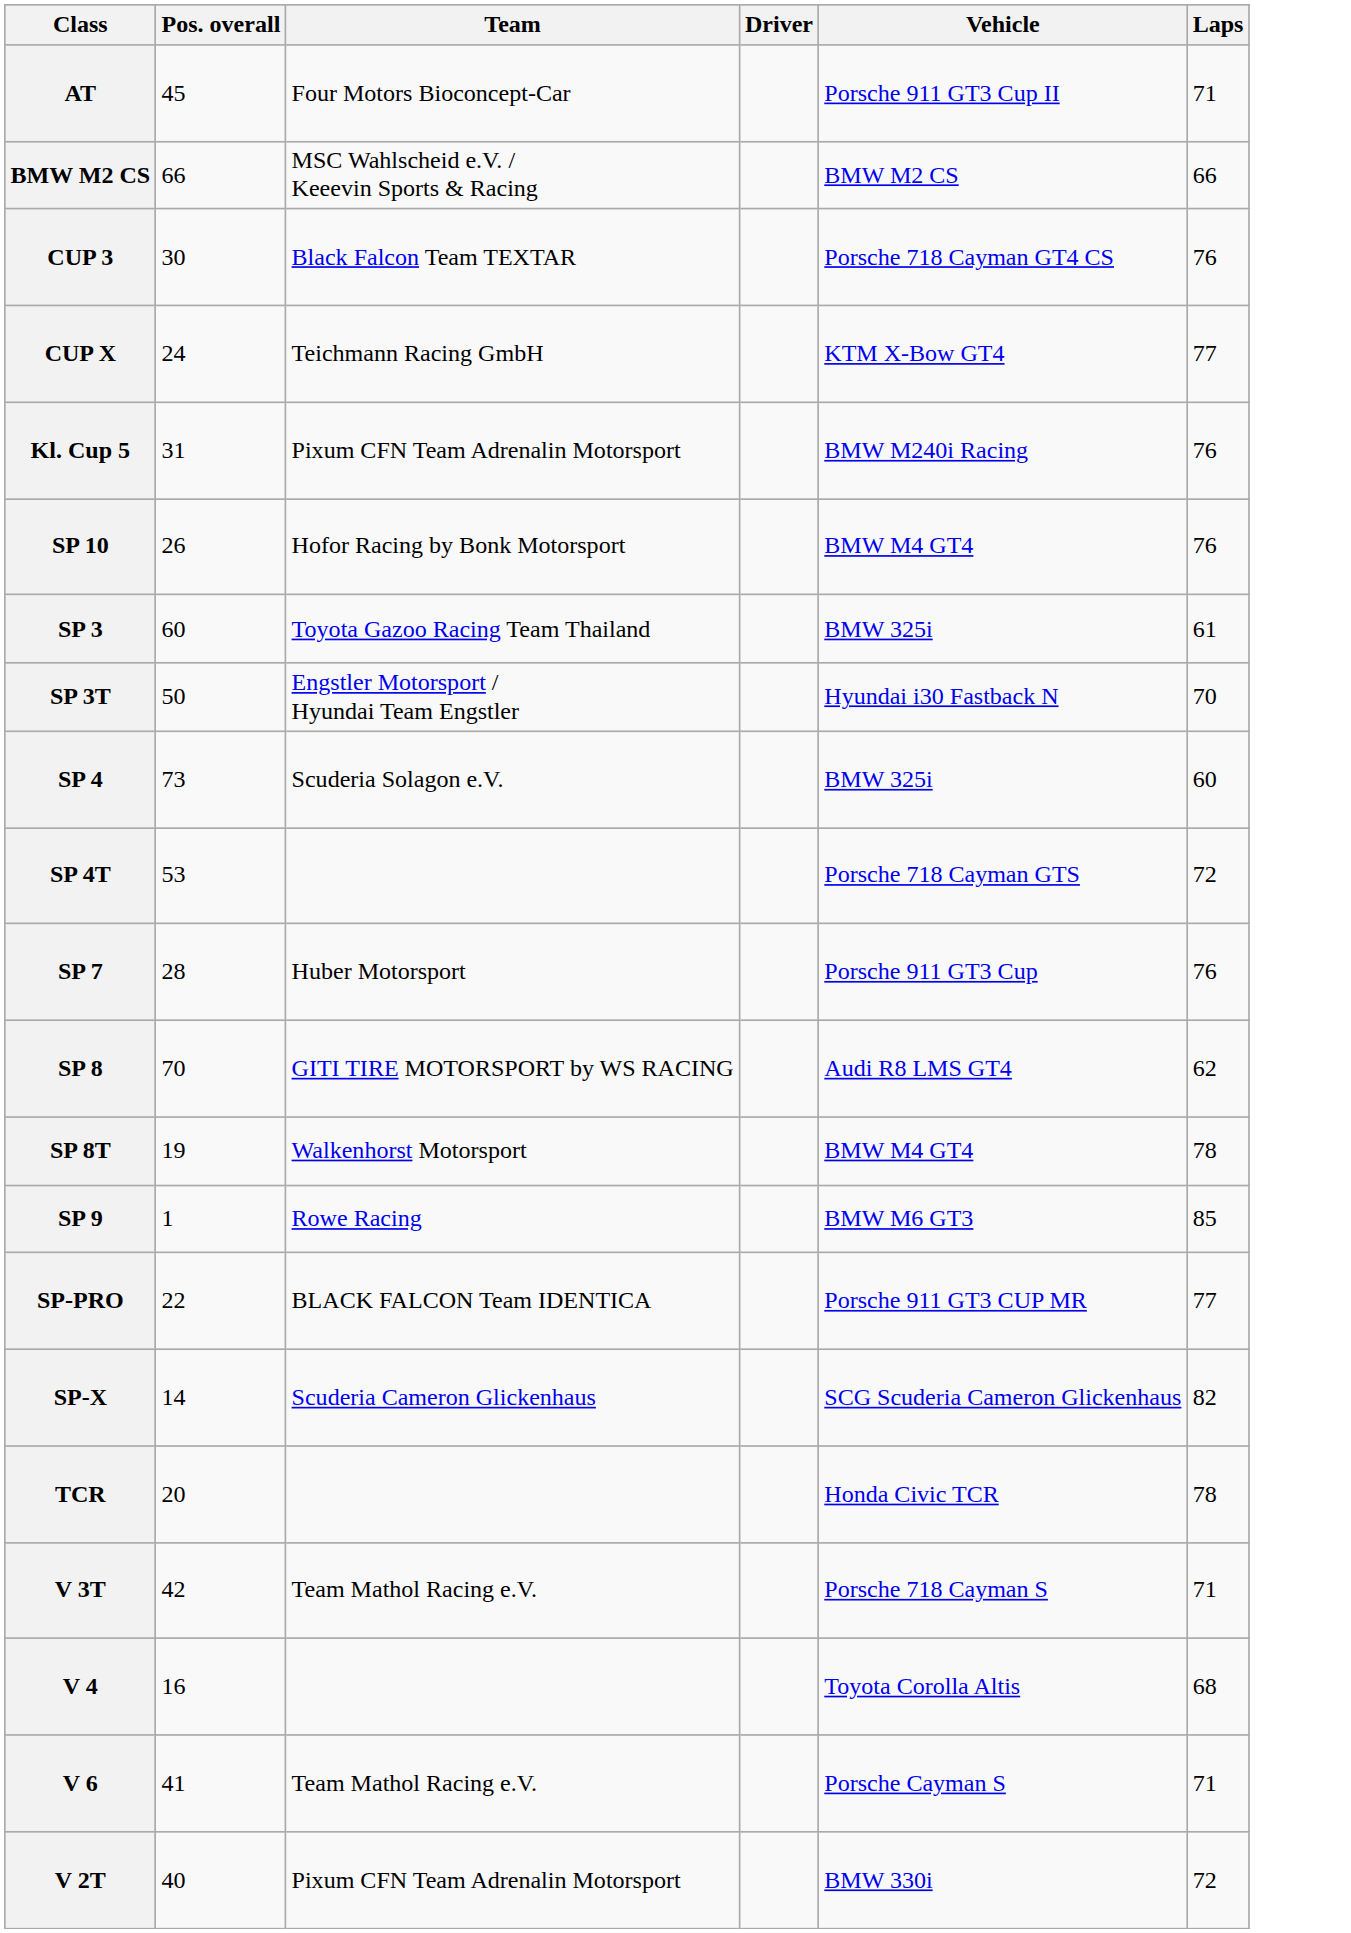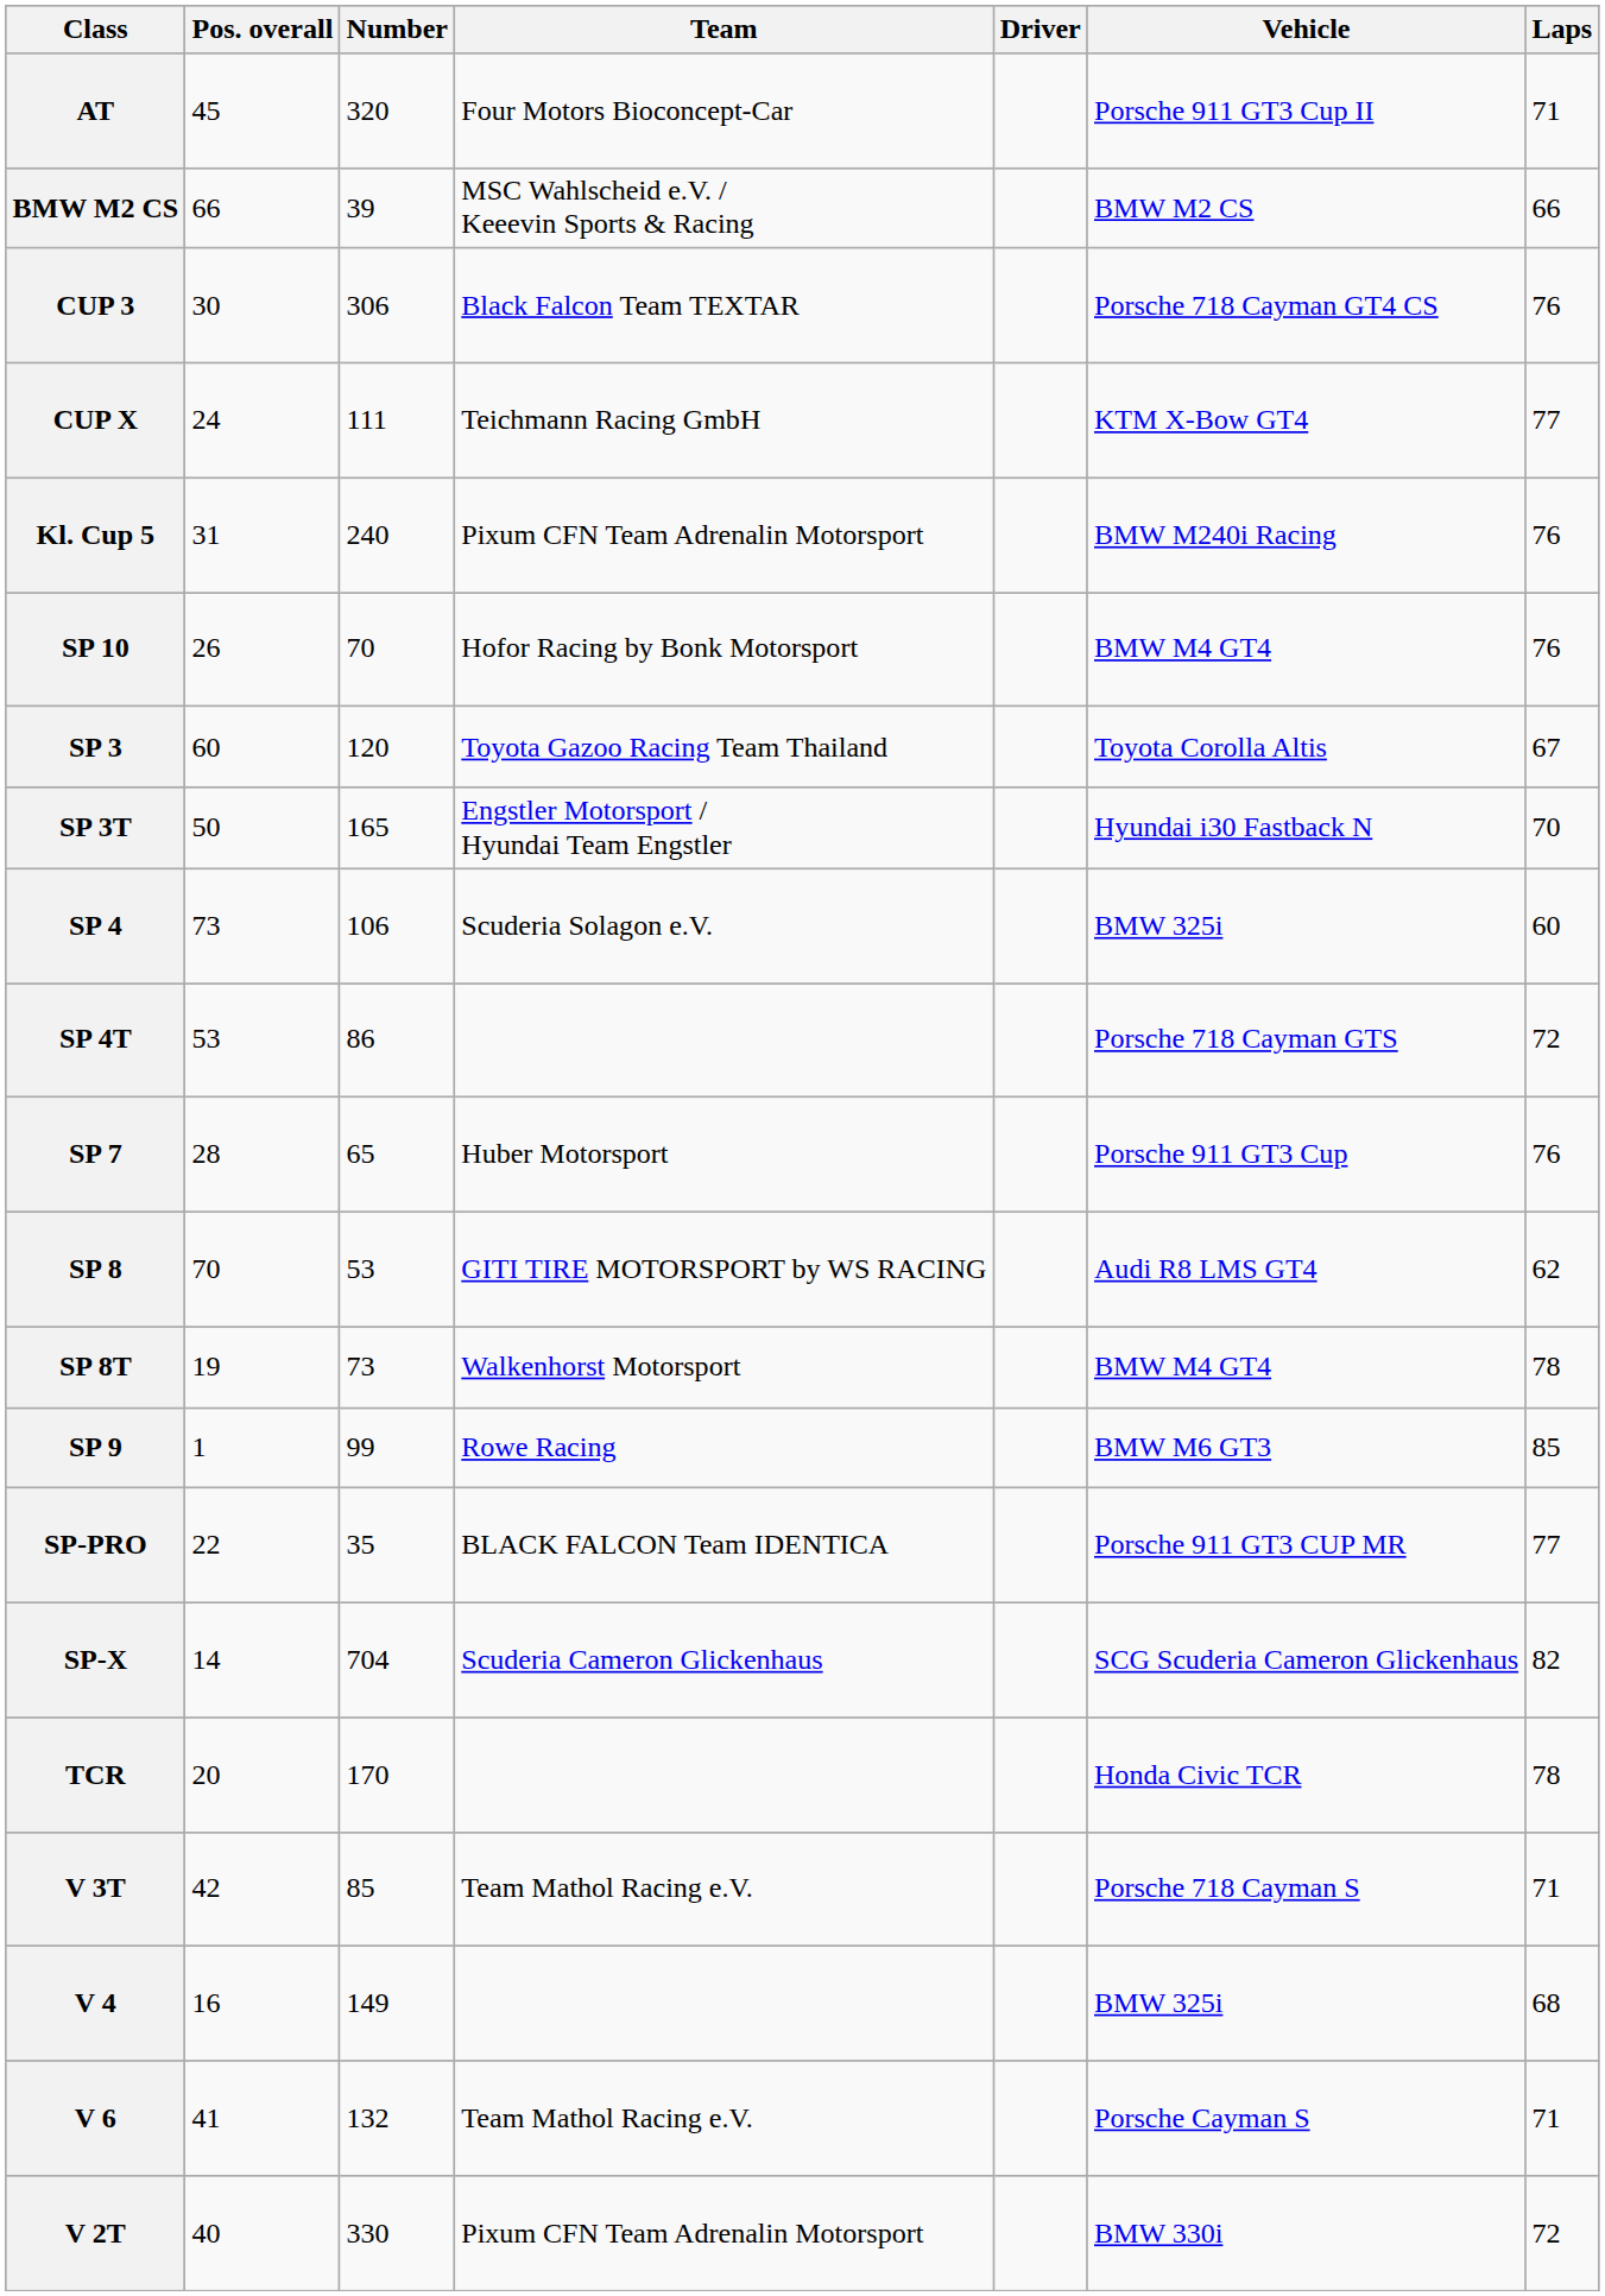+ column: Number | 320 | 39 | 306 | 111 | 240 | 70 | 120 | 165 | 106 | 86 | 65 | 53 | 73 | 99 | 35 | 704 | 170 | 85 | 149 | 132 | 330
SP 3 | Vehicle: BMW 325i -> Toyota Corolla Altis
SP 3 | Laps: 61 -> 67
V 4 | Vehicle: Toyota Corolla Altis -> BMW 325i
